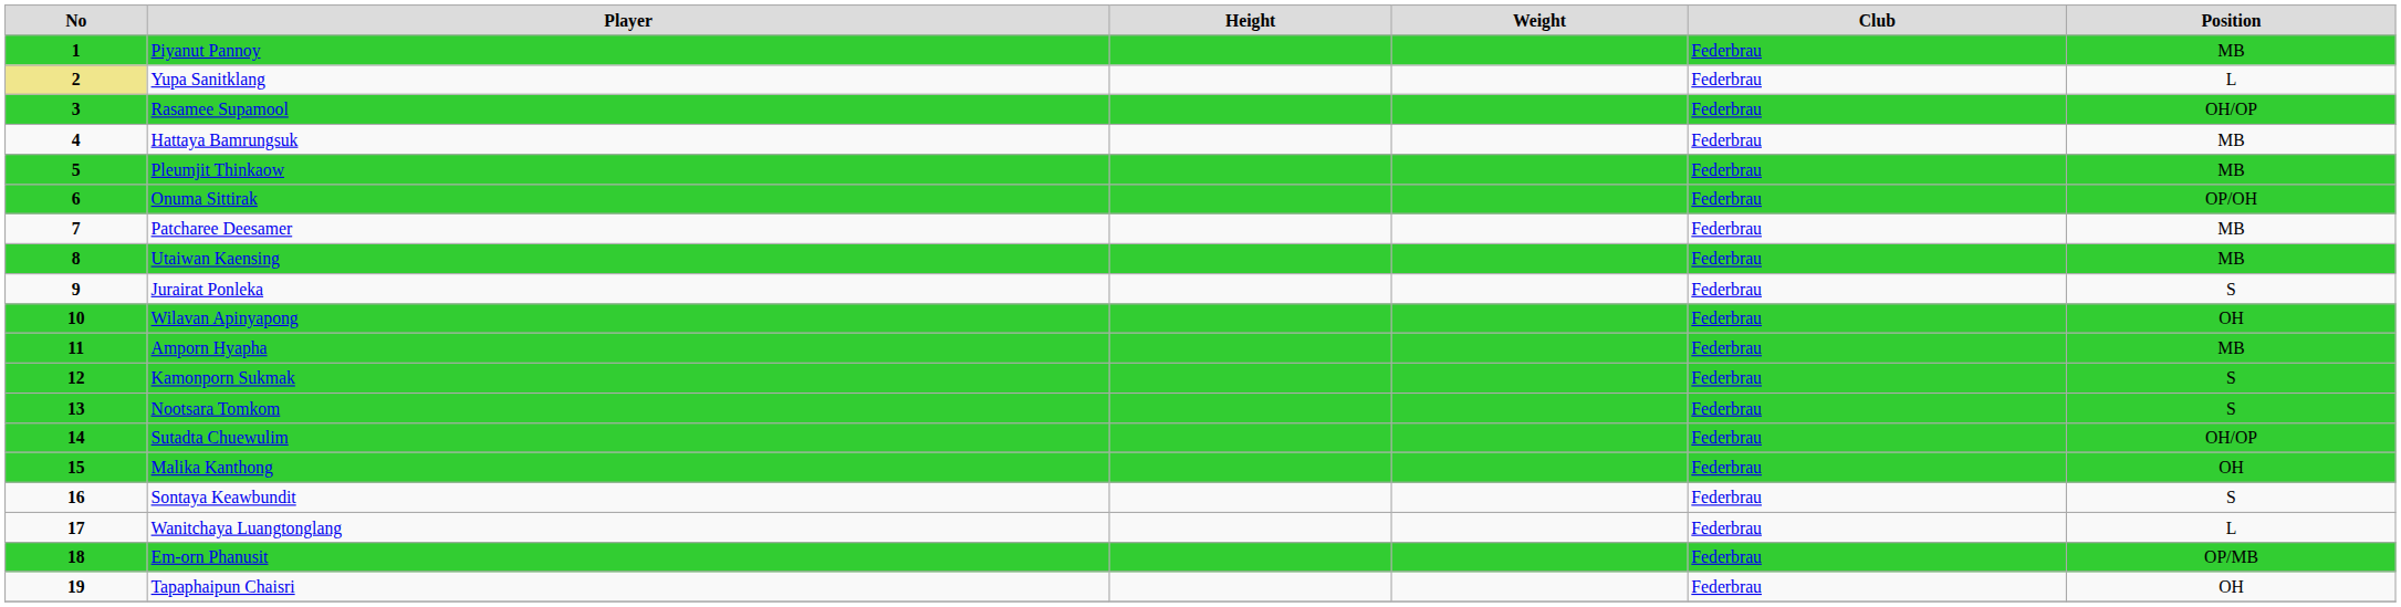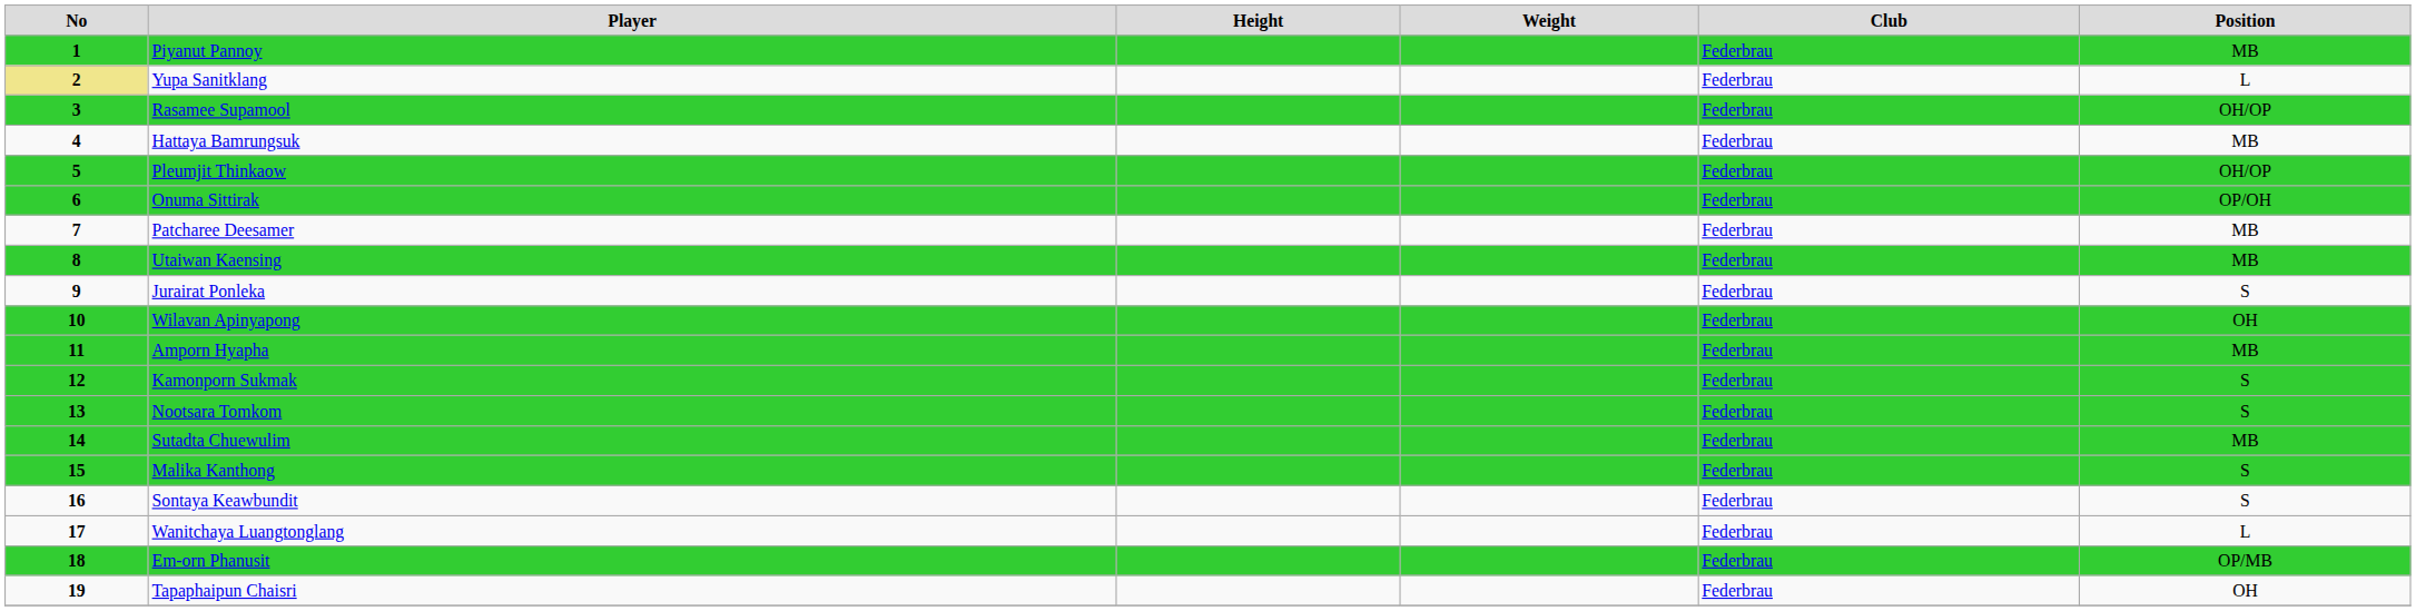Pleumjit Thinkaow | Position: MB -> OH/OP
Sutadta Chuewulim | Position: OH/OP -> MB
Malika Kanthong | Position: OH -> S
